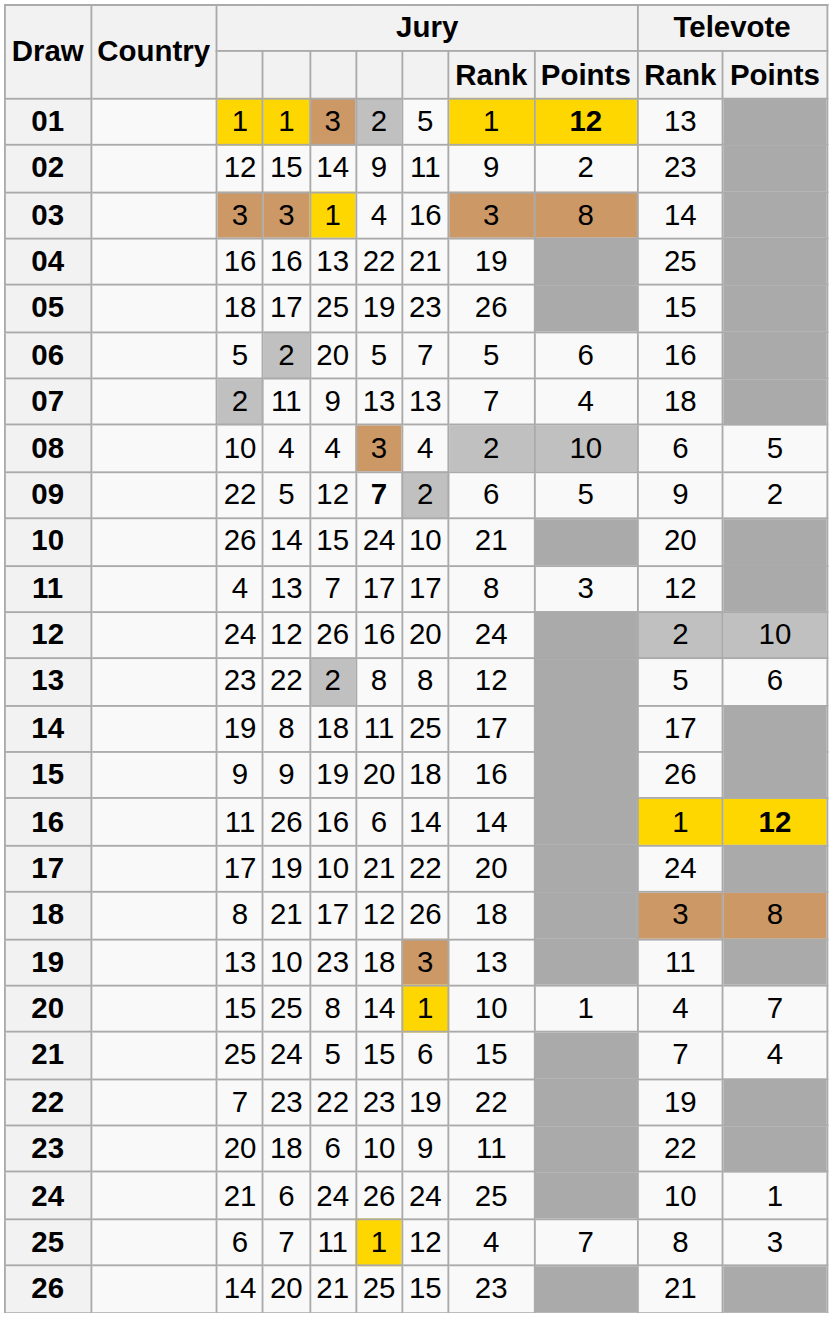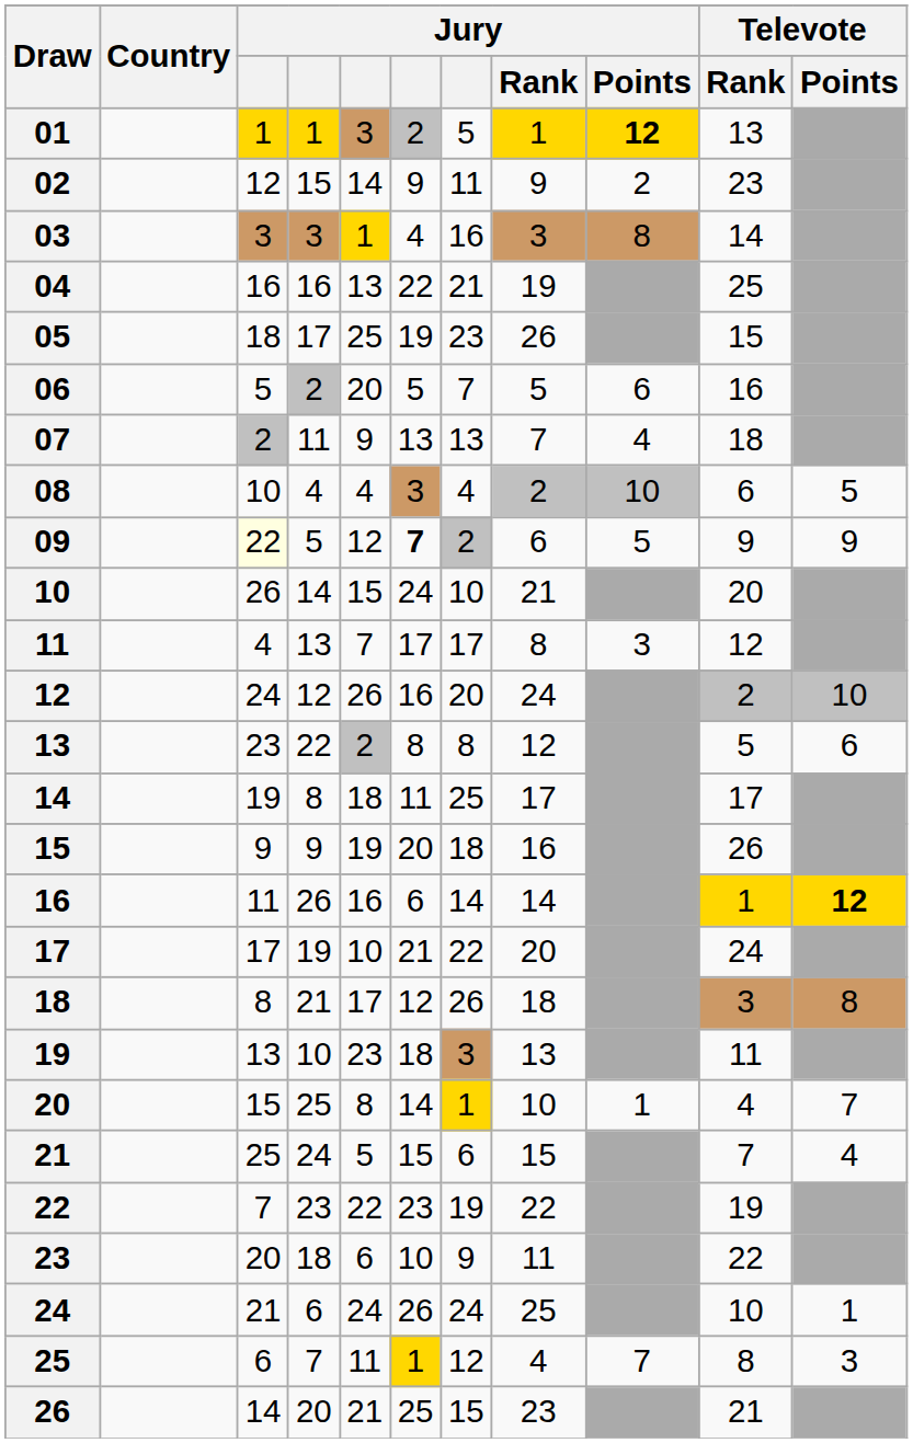09 | column 3: no background -> lightyellow background
09 | Televote / Points: 2 -> 9
